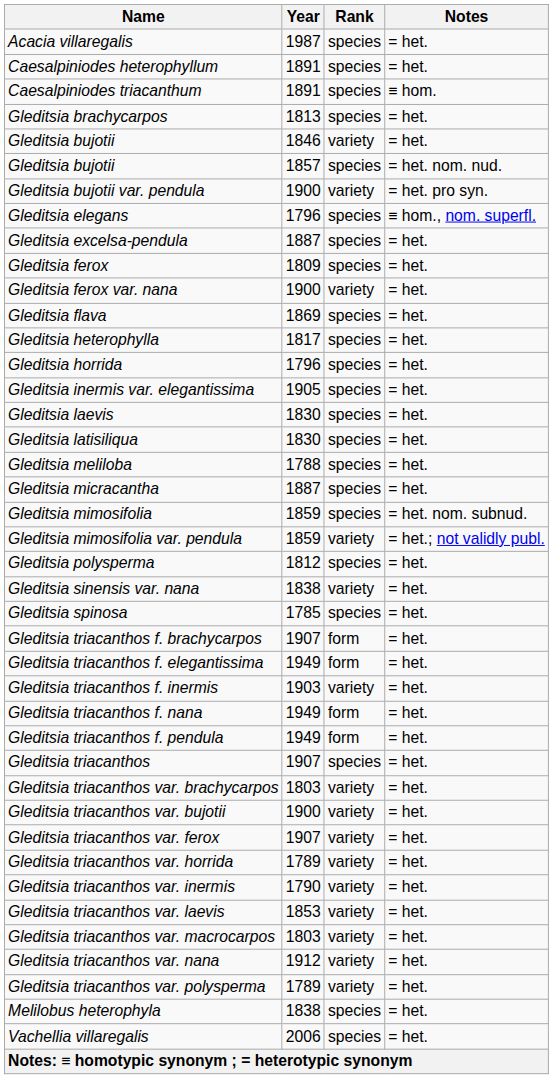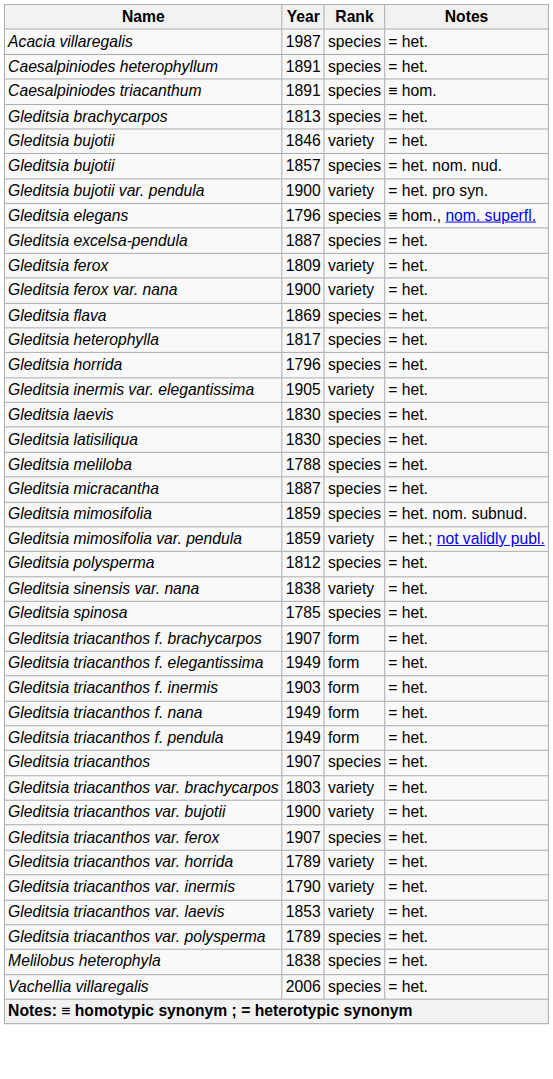Gleditsia ferox | Rank: species -> variety
Gleditsia inermis var. elegantissima | Rank: species -> variety
Gleditsia triacanthos f. inermis | Rank: variety -> form
Gleditsia triacanthos var. ferox | Rank: variety -> species
- row: Gleditsia triacanthos var. macrocarpos | 1803 | variety | = het.
- row: Gleditsia triacanthos var. nana | 1912 | variety | = het.
Gleditsia triacanthos var. polysperma | Rank: variety -> species
